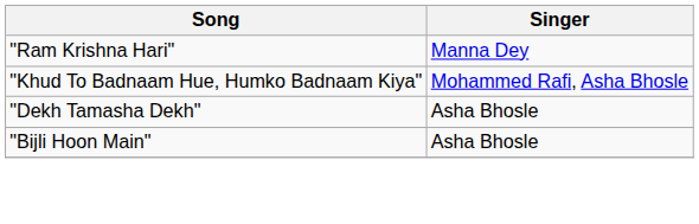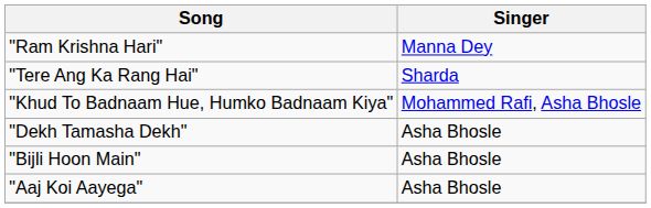+ row: "Tere Ang Ka Rang Hai" | Sharda
+ row: "Aaj Koi Aayega" | Asha Bhosle
